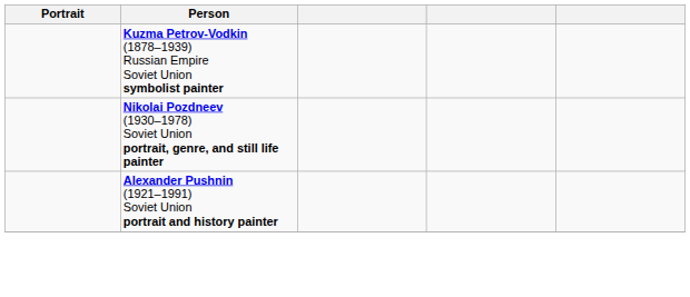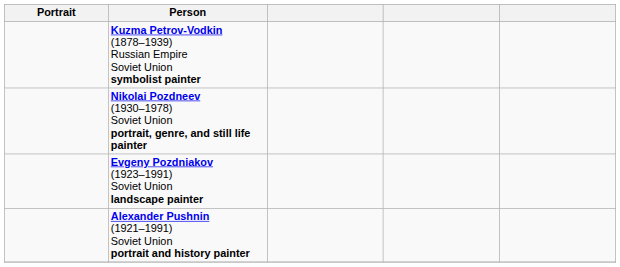+ row: Evgeny Pozdniakov (1923–1991) Soviet Union landscape painter
